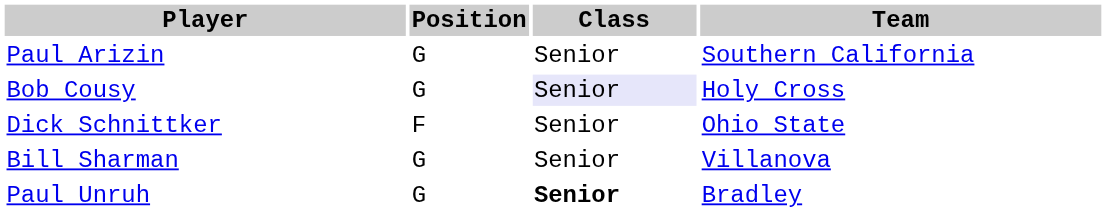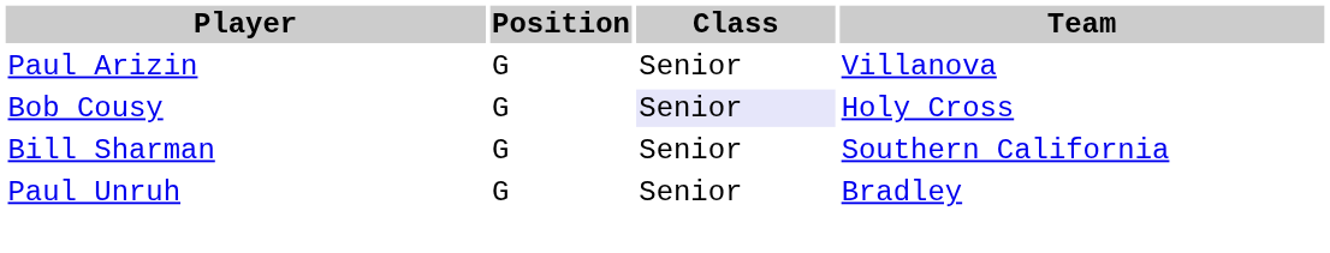Paul Arizin | Team: Southern California -> Villanova
- row: Dick Schnittker | F | Senior | Ohio State
Bill Sharman | Team: Villanova -> Southern California
Paul Unruh | Class: bold -> normal
